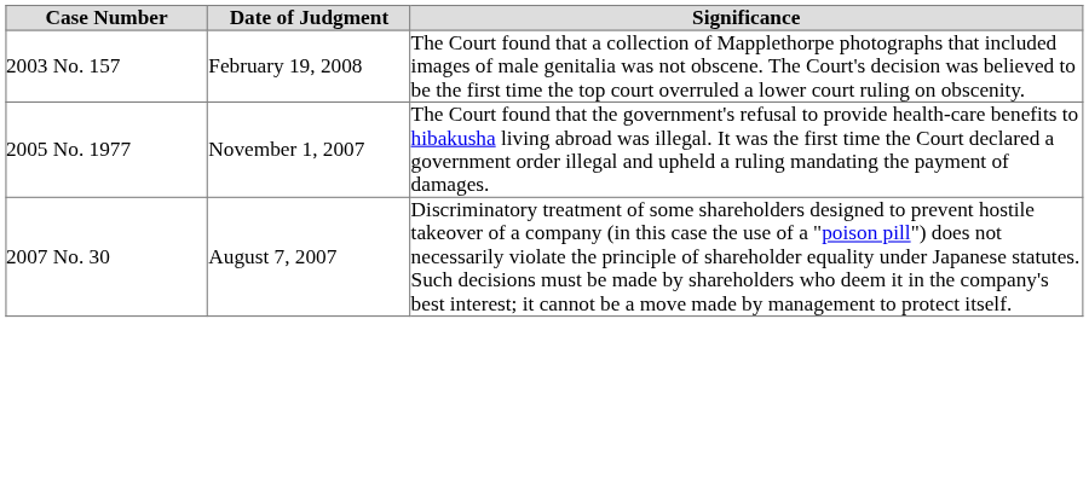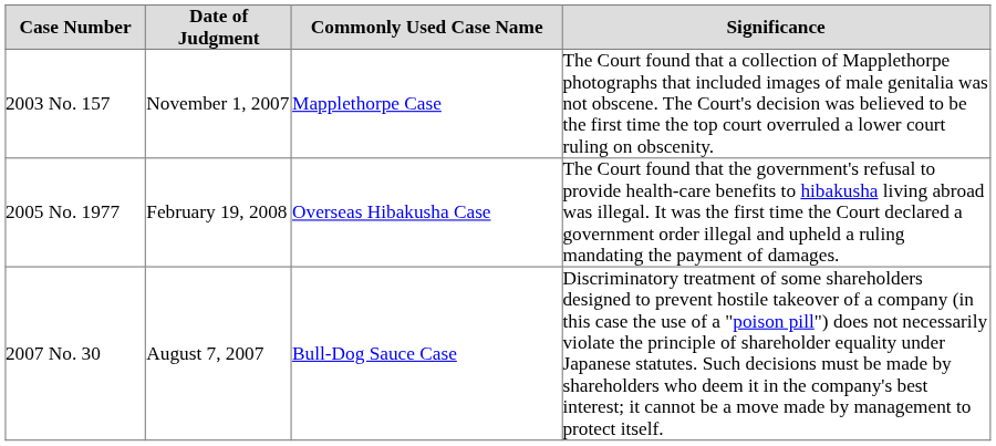+ column: Commonly Used Case Name | Mapplethorpe Case | Overseas Hibakusha Case | Bull-Dog Sauce Case
2003 No. 157 | Date of Judgment: February 19, 2008 -> November 1, 2007
2005 No. 1977 | Date of Judgment: November 1, 2007 -> February 19, 2008
